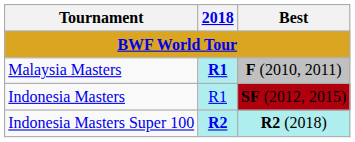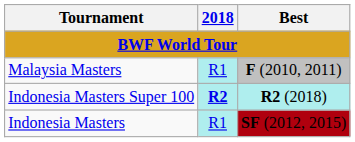Malaysia Masters | 2018: bold -> normal
rows swapped: Indonesia Masters <-> Indonesia Masters Super 100
